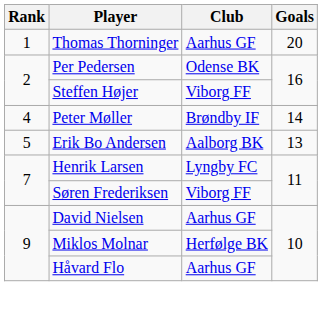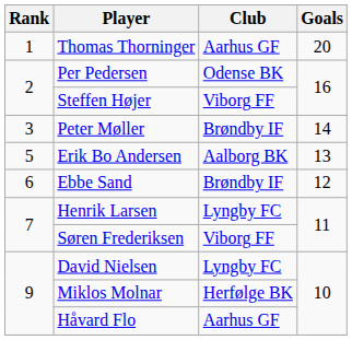Peter Møller | Rank: 4 -> 3
+ row: 6 | Ebbe Sand | Brøndby IF | 12
David Nielsen | Club: Aarhus GF -> Lyngby FC
